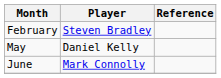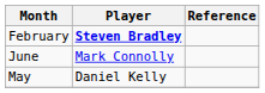February | Player: normal -> bold
rows swapped: May <-> June
